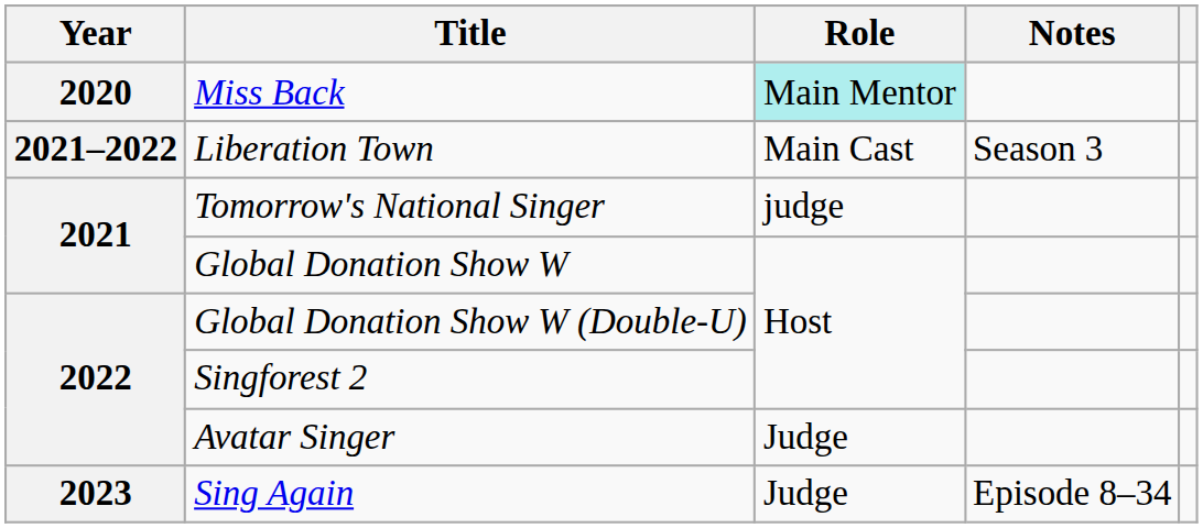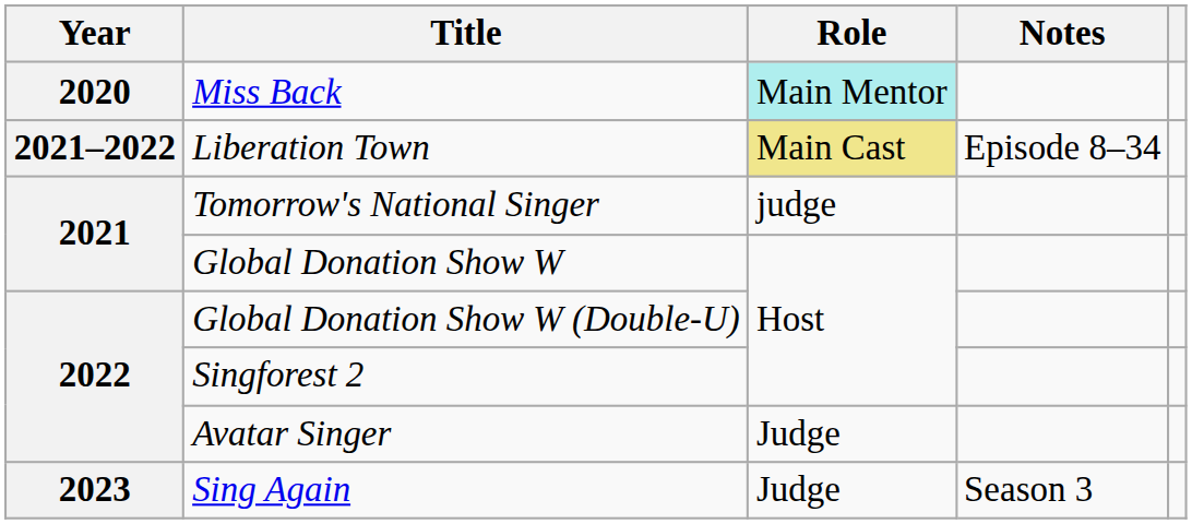Liberation Town | Role: no background -> khaki background
Liberation Town | Notes: Season 3 -> Episode 8–34
Sing Again | Notes: Episode 8–34 -> Season 3
